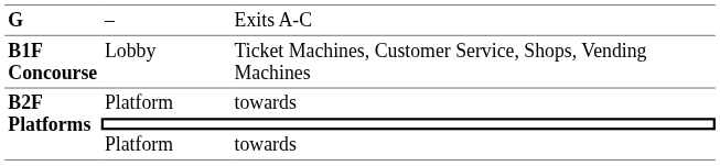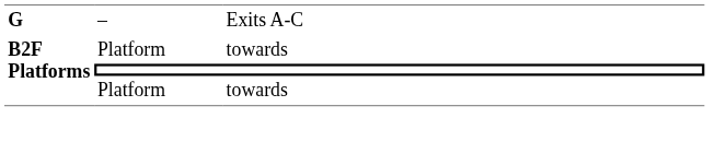- row: B1F Concourse | Lobby | Ticket Machines, Customer Service, Shops, Vending Machines
